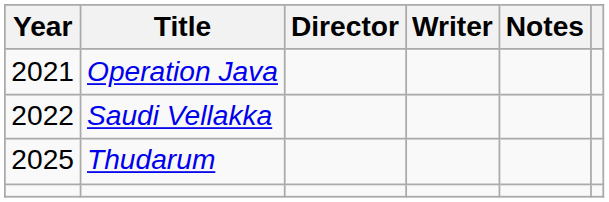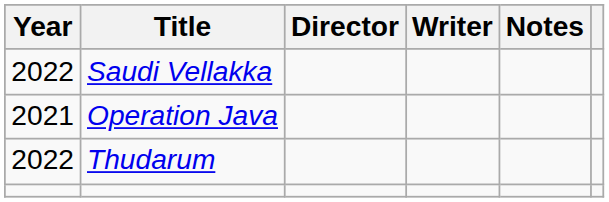rows swapped: Operation Java <-> Saudi Vellakka
Thudarum | Year: 2025 -> 2022
